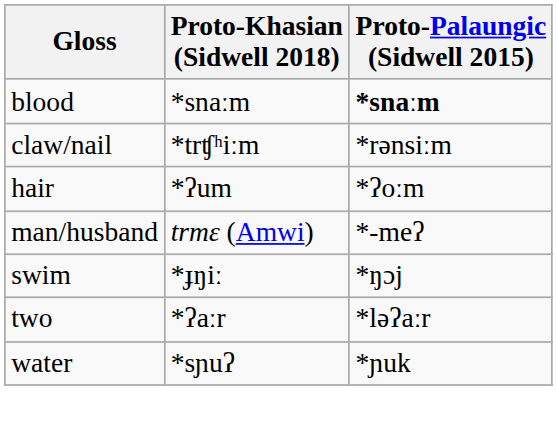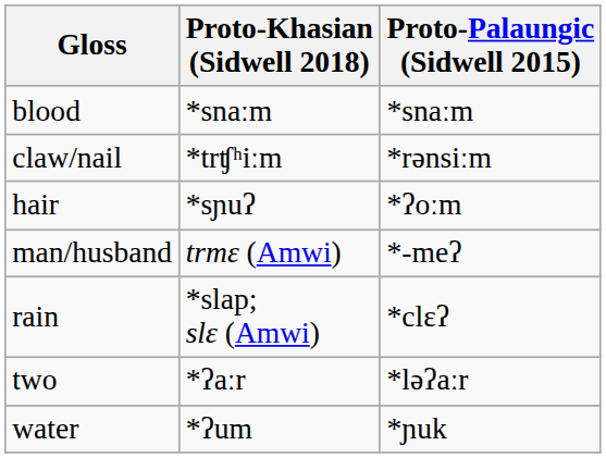blood | Proto-Palaungic (Sidwell 2015): bold -> normal
hair | Proto-Khasian (Sidwell 2018): *ʔum -> *sɲuʔ
+ row: rain | *slap; slɛ (Amwi) | *clɛʔ
- row: swim | *ɟŋiː | *ŋɔj
water | Proto-Khasian (Sidwell 2018): *sɲuʔ -> *ʔum
